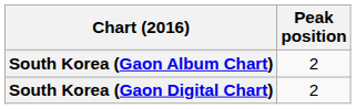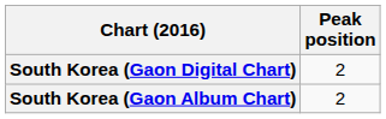rows swapped: South Korea (Gaon Digital Chart) <-> South Korea (Gaon Album Chart)
